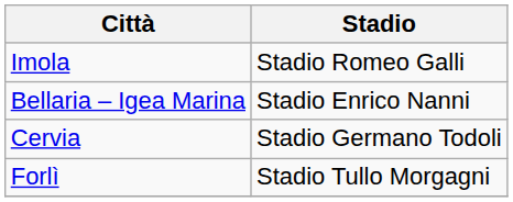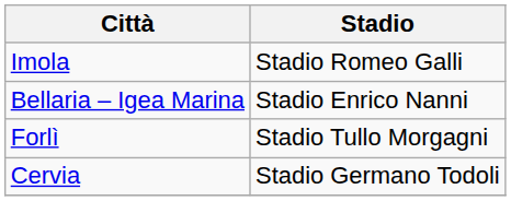rows swapped: Cervia <-> Forlì
